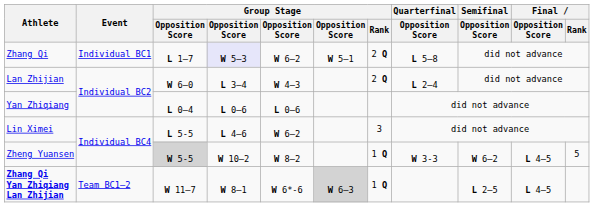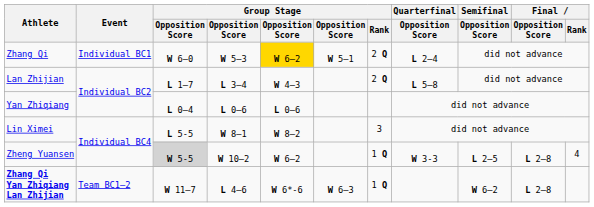Zhang Qi | column 3: L 1–7 -> W 6–0
Zhang Qi | column 4: lavender background -> no background
Zhang Qi | column 5: no background -> gold background
Zhang Qi | Quarterfinal / Opposition Score: L 5–8 -> L 2–4
Lan Zhijian | column 3: W 6–0 -> L 1–7
Lan Zhijian | Quarterfinal / Opposition Score: L 2–4 -> L 5–8
Lin Ximei | column 4: L 4–6 -> W 8–1
Lin Ximei | column 5: W 6–2 -> W 8–2
Zheng Yuansen | column 5: W 8–2 -> W 6–2
Zheng Yuansen | Semifinal / Opposition Score: W 6–2 -> L 2–5
Zheng Yuansen | Final / Opposition Score: L 4–5 -> L 2–8
Zheng Yuansen | Final / Rank: 5 -> 4
Zhang Qi Yan Zhiqiang Lan Zhijian | column 4: W 8–1 -> L 4–6
Zhang Qi Yan Zhiqiang Lan Zhijian | column 6: lightgrey background -> no background
Zhang Qi Yan Zhiqiang Lan Zhijian | Semifinal / Opposition Score: L 2–5 -> W 6–2
Zhang Qi Yan Zhiqiang Lan Zhijian | Final / Opposition Score: L 4–5 -> L 2–8
